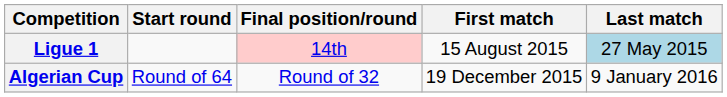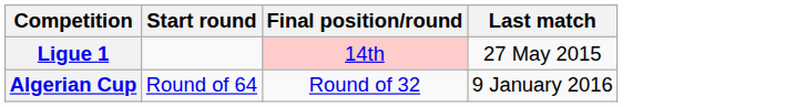- column: First match | 15 August 2015 | 19 December 2015
Ligue 1 | Last match: lightblue background -> no background
